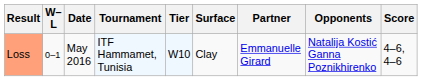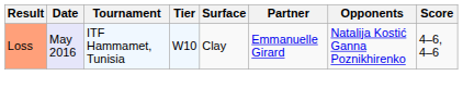- column: W–L | 0–1
Loss | Date: no background -> lavender background
